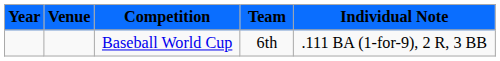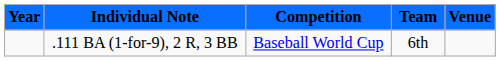columns swapped: Venue <-> Individual Note
